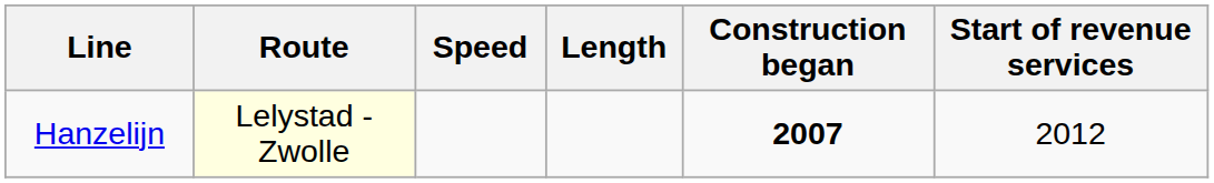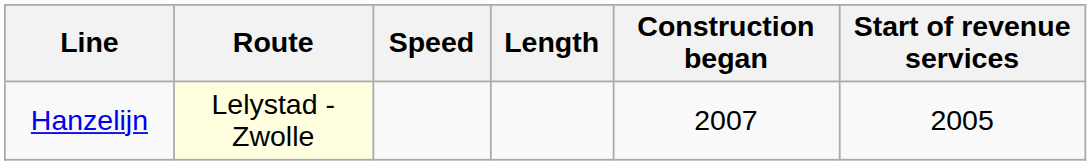Hanzelijn | Construction began: bold -> normal
Hanzelijn | Start of revenue services: 2012 -> 2005
